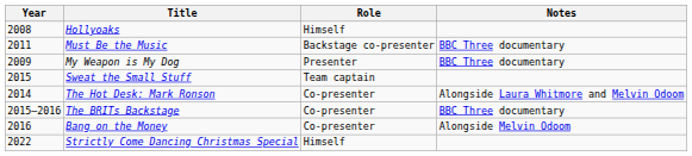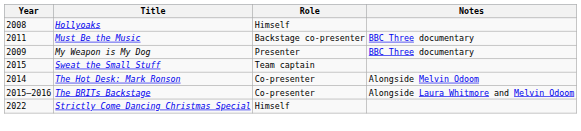The Hot Desk: Mark Ronson | Notes: Alongside Laura Whitmore and Melvin Odoom -> Alongside Melvin Odoom
The BRITs Backstage | Notes: BBC Three documentary -> Alongside Laura Whitmore and Melvin Odoom
- row: 2016 | Bang on the Money | Co-presenter | Alongside Melvin Odoom
